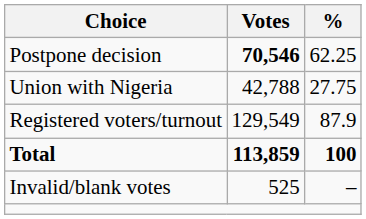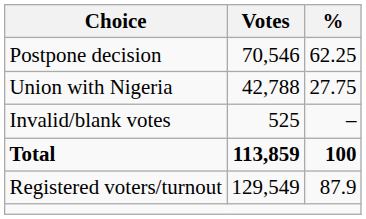Postpone decision | Votes: bold -> normal
rows swapped: Invalid/blank votes <-> Registered voters/turnout
